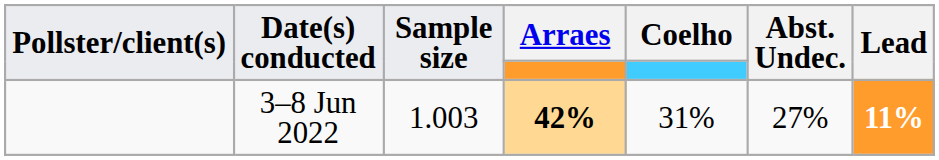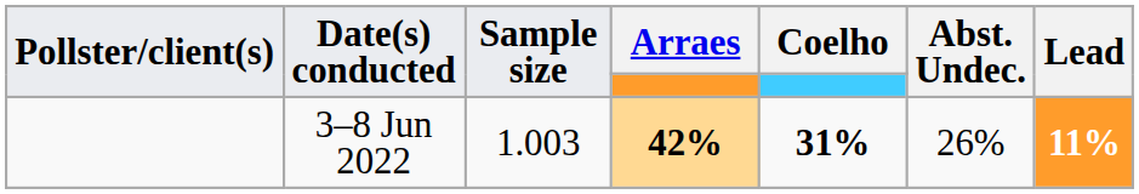3–8 Jun 2022 | Coelho: normal -> bold
3–8 Jun 2022 | Abst. Undec.: 27% -> 26%
